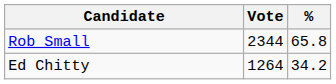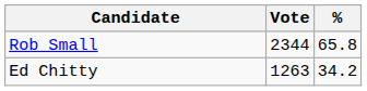Ed Chitty | Vote: 1264 -> 1263
